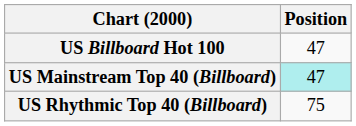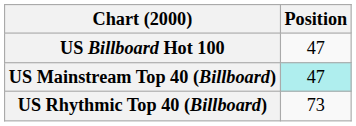US Rhythmic Top 40 (Billboard) | Position: 75 -> 73
